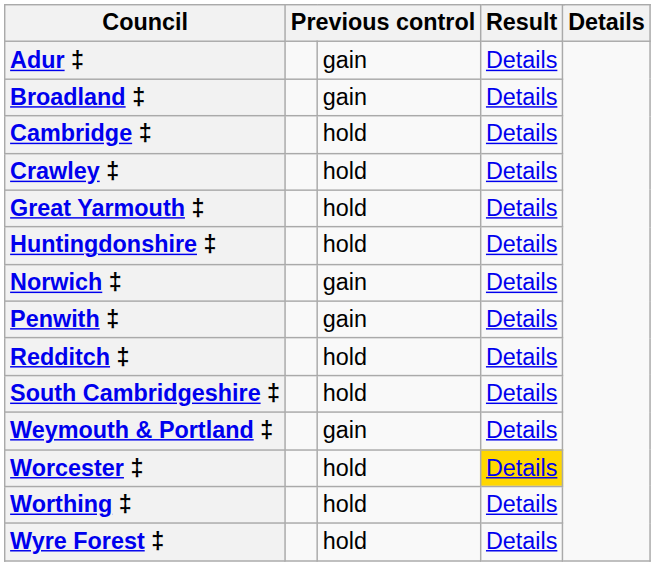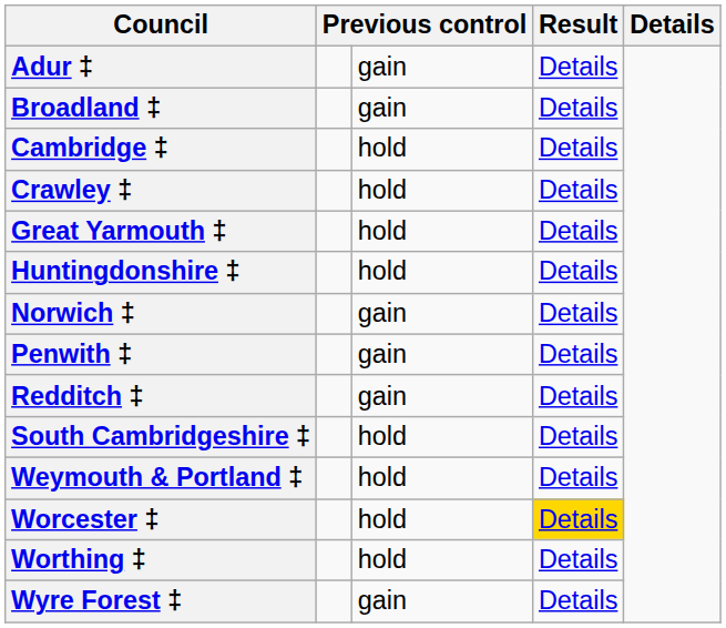Redditch ‡ | column 3: hold -> gain
Weymouth & Portland ‡ | column 3: gain -> hold
Wyre Forest ‡ | column 3: hold -> gain
